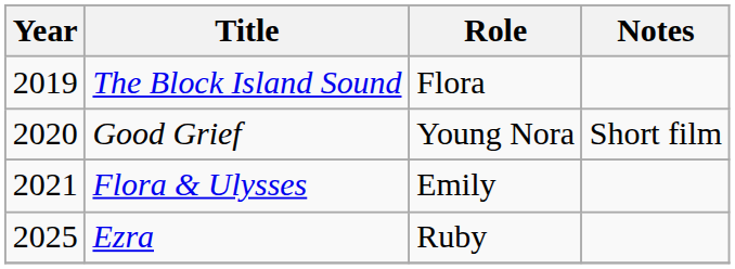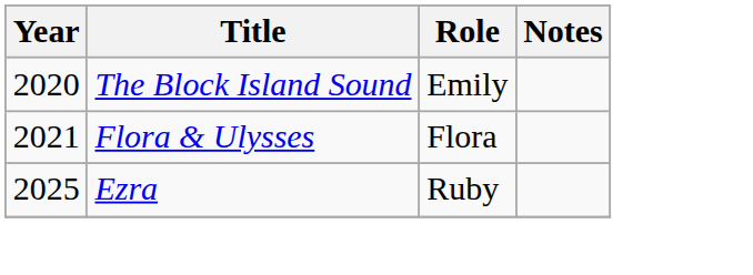The Block Island Sound | Year: 2019 -> 2020
The Block Island Sound | Role: Flora -> Emily
- row: 2020 | Good Grief | Young Nora | Short film
Flora & Ulysses | Role: Emily -> Flora
